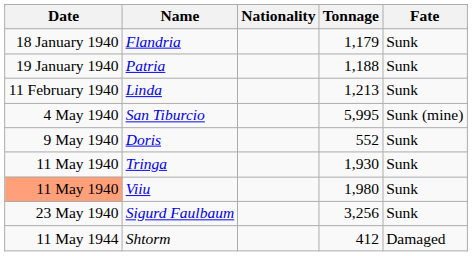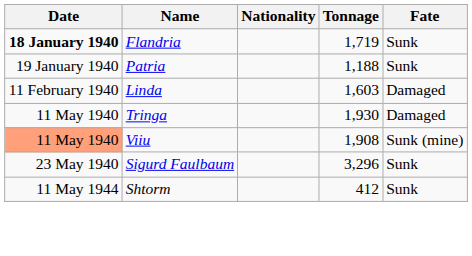Flandria | Date: normal -> bold
Flandria | Tonnage: 1,179 -> 1,719
Linda | Tonnage: 1,213 -> 1,603
Linda | Fate: Sunk -> Damaged
- row: 4 May 1940 | San Tiburcio | 5,995 | Sunk (mine)
- row: 9 May 1940 | Doris | 552 | Sunk
Tringa | Fate: Sunk -> Damaged
Viiu | Tonnage: 1,980 -> 1,908
Viiu | Fate: Sunk -> Sunk (mine)
Sigurd Faulbaum | Tonnage: 3,256 -> 3,296
Shtorm | Fate: Damaged -> Sunk
